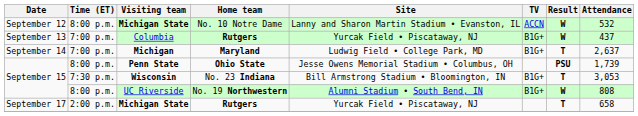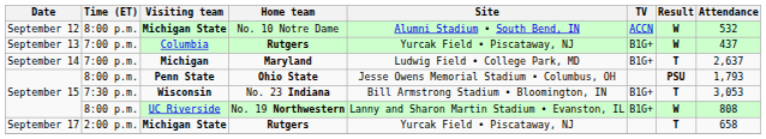Michigan State / No. 10 Notre Dame | Site: Lanny and Sharon Martin Stadium • Evanston, IL -> Alumni Stadium • South Bend, IN
Penn State | Attendance: 1,739 -> 1,793
UC Riverside | Site: Alumni Stadium • South Bend, IN -> Lanny and Sharon Martin Stadium • Evanston, IL
